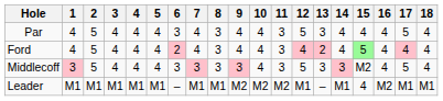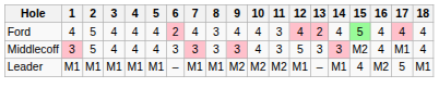- row: Par | 4 | 5 | 4 | 4 | 4 | 3 | 4 | 3 | 4 | 4 | 3 | 5 | 3 | 4 | 4 | 4 | 5 | 4
Middlecoff | 17: 5 -> M1
Leader | 17: M1 -> 5
